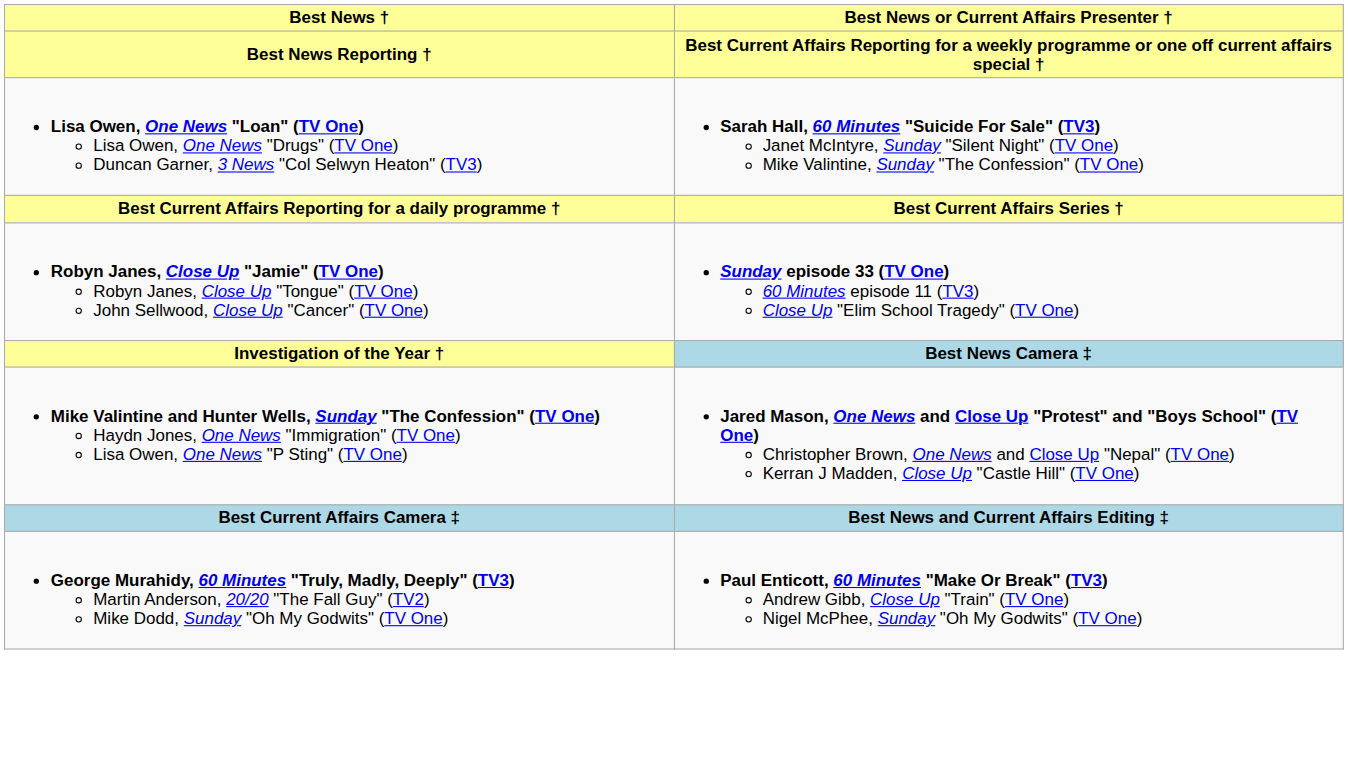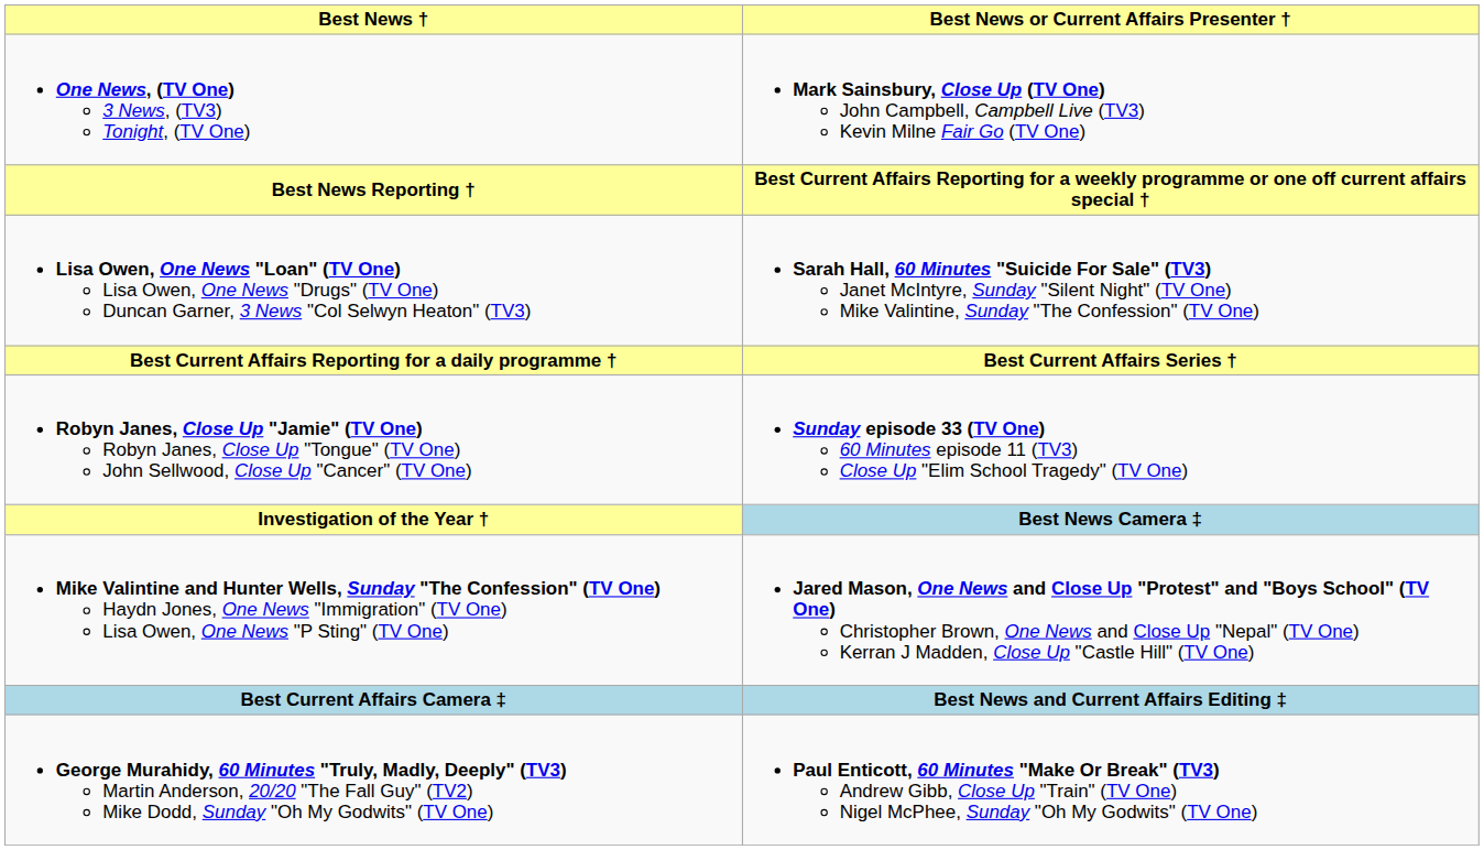+ row: One News, (TV One) 3 News, (TV3) Tonight, (TV One) | Mark Sainsbury, Close Up (TV One) John Campbell, Campbell Live (TV3) Kevin Milne Fair Go (TV One)
